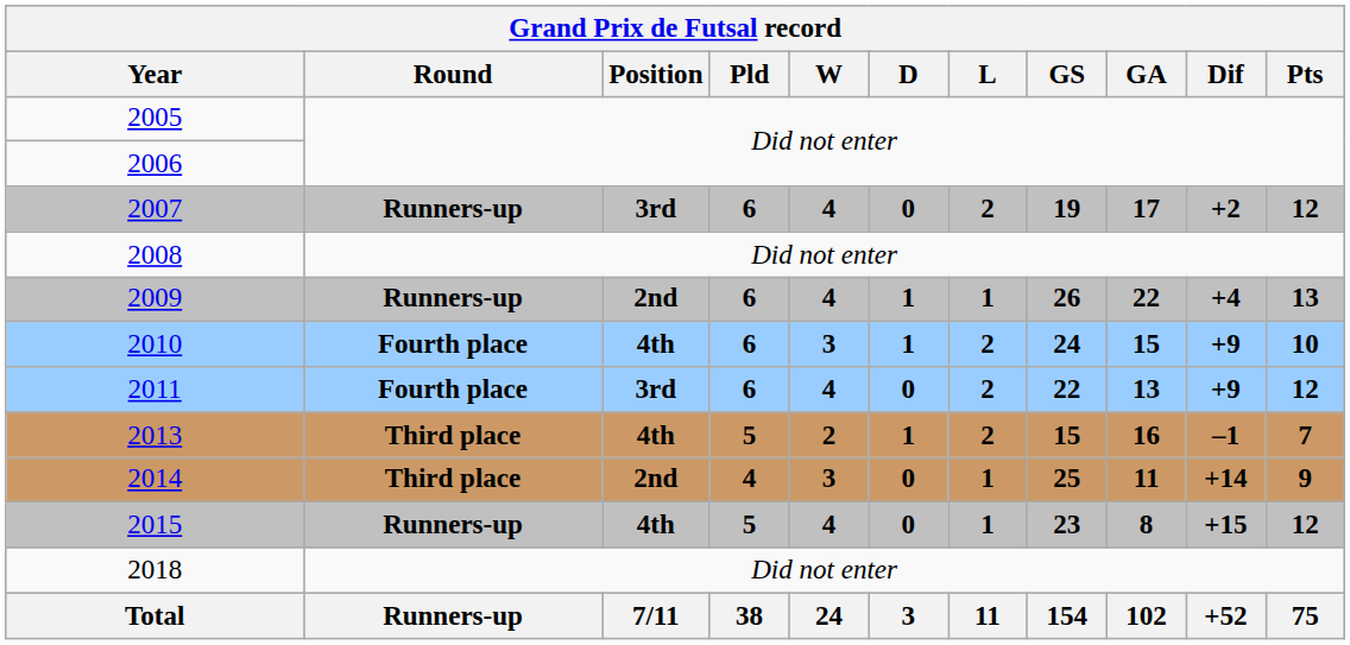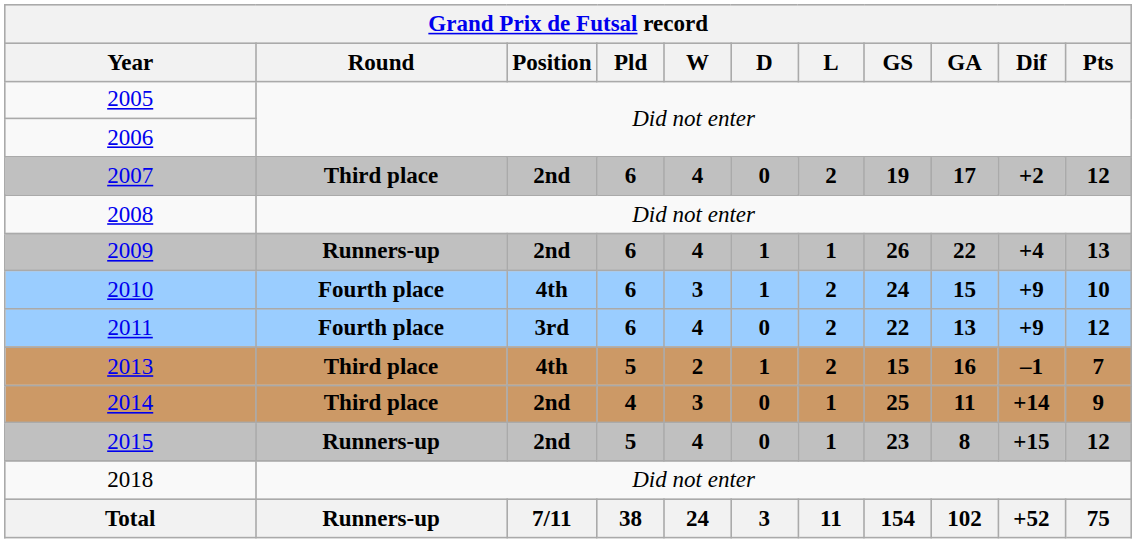2007 | Round: Runners-up -> Third place
2007 | Position: 3rd -> 2nd
2015 | Position: 4th -> 2nd
